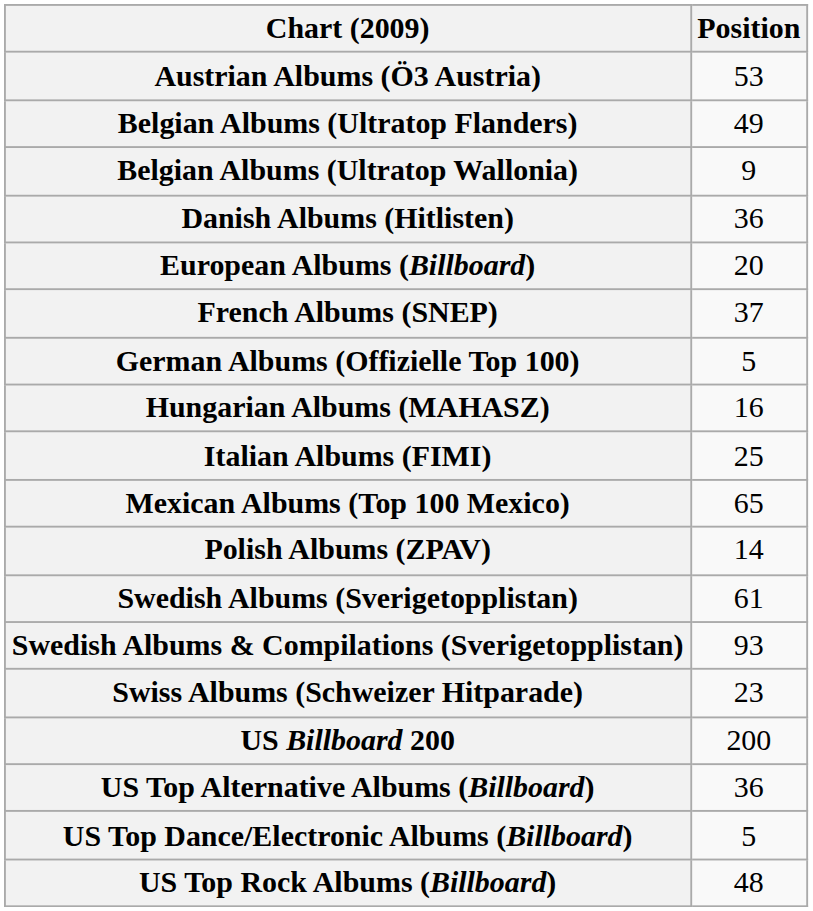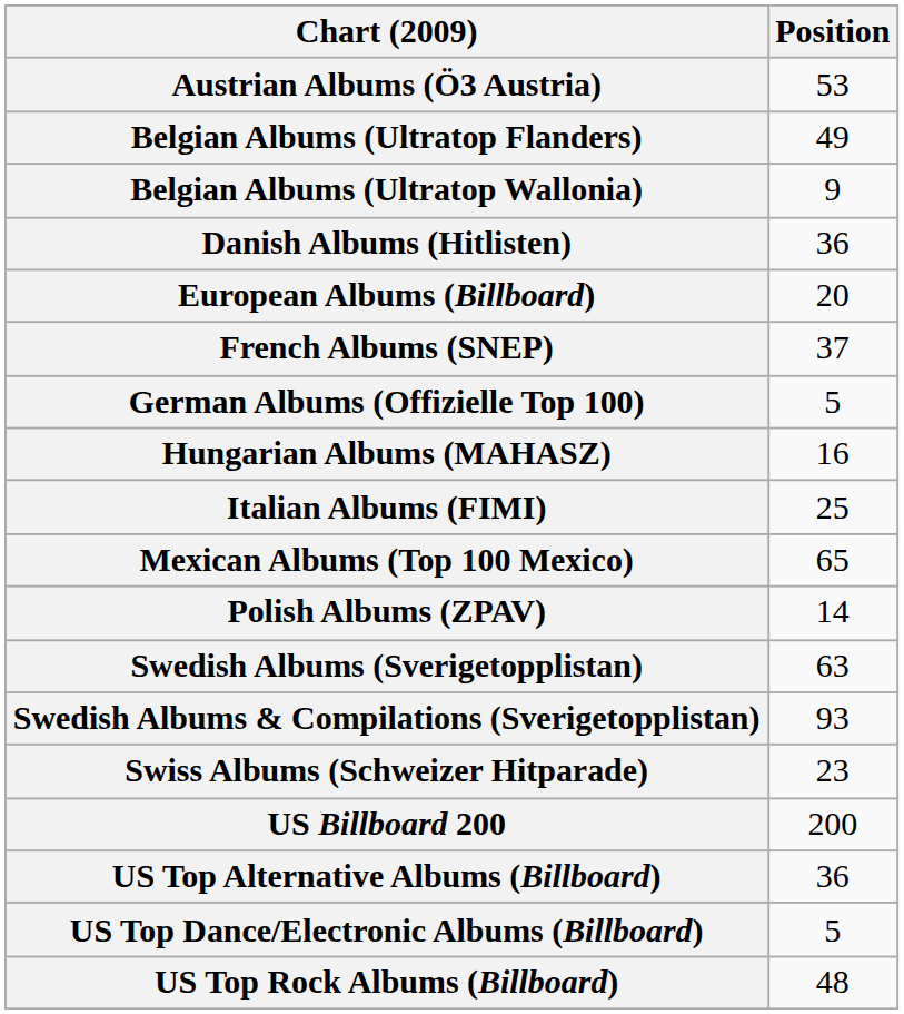Swedish Albums (Sverigetopplistan) | Position: 61 -> 63
